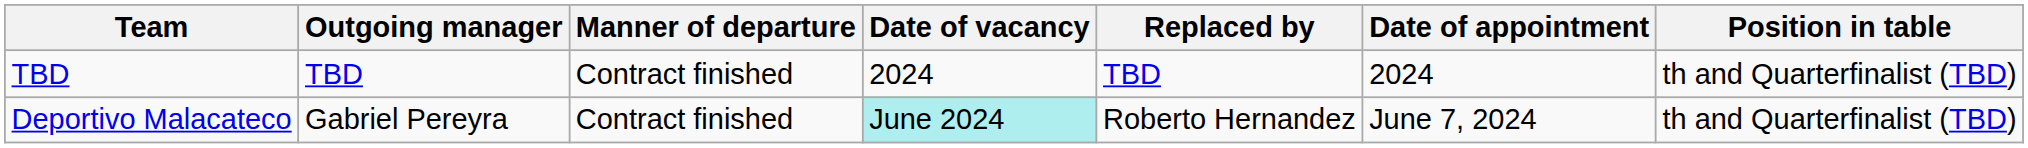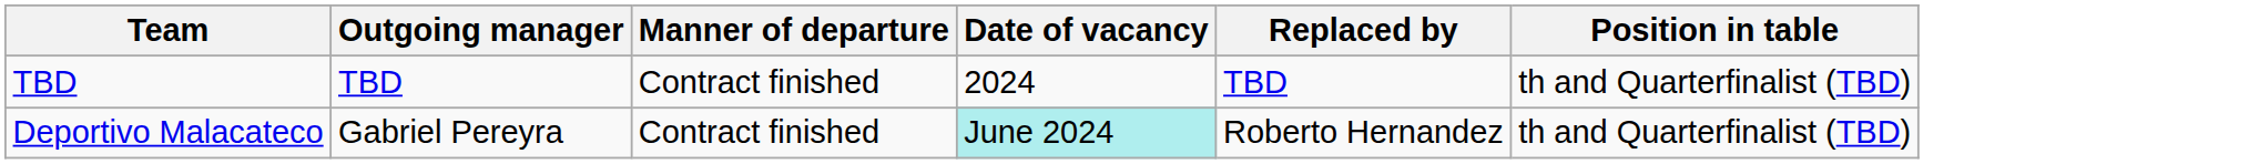- column: Date of appointment | 2024 | June 7, 2024
